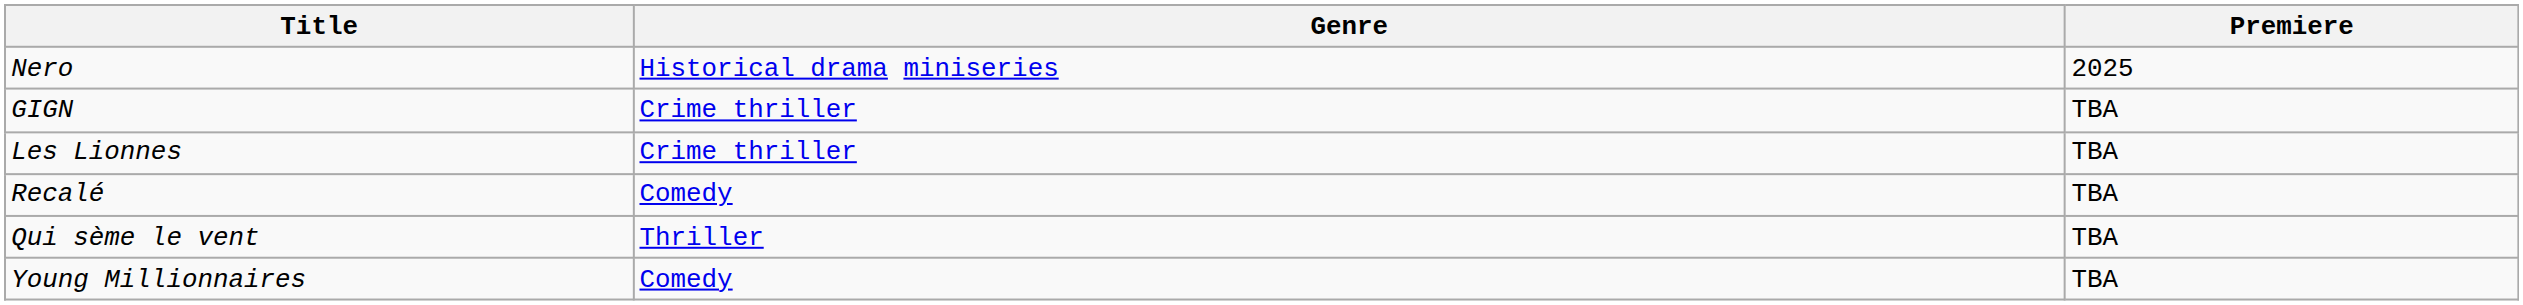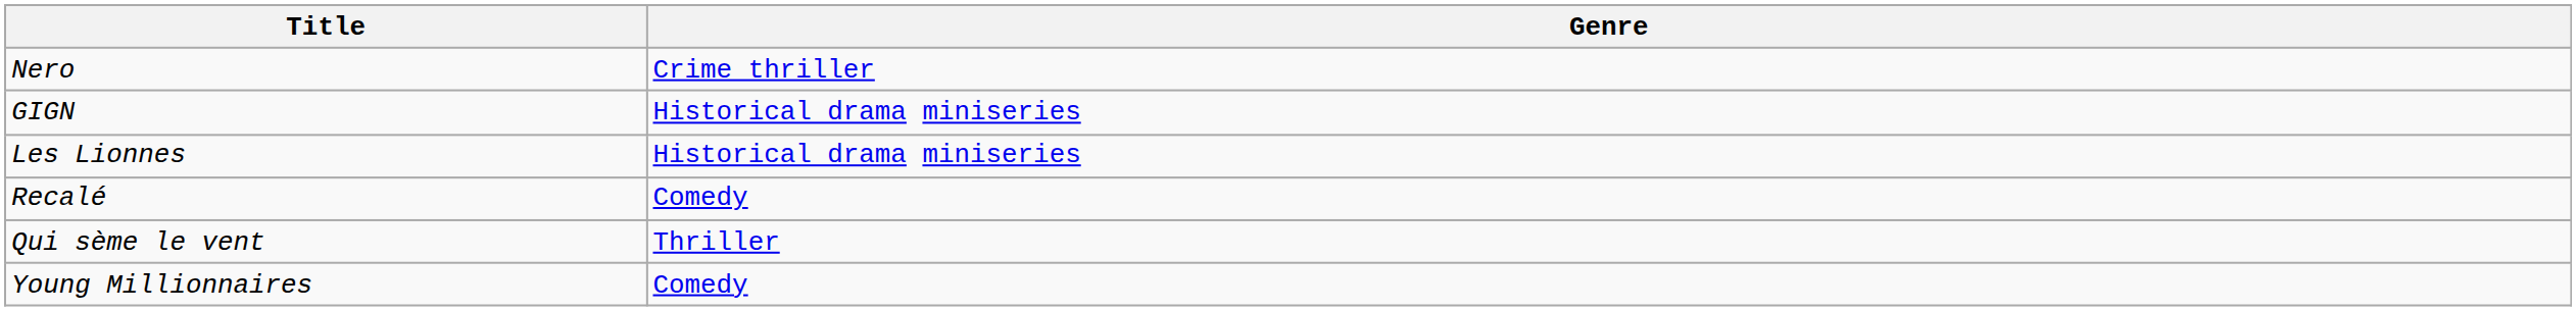- column: Premiere | 2025 | TBA | TBA | TBA | TBA | TBA
Nero | Genre: Historical drama miniseries -> Crime thriller
GIGN | Genre: Crime thriller -> Historical drama miniseries
Les Lionnes | Genre: Crime thriller -> Historical drama miniseries
